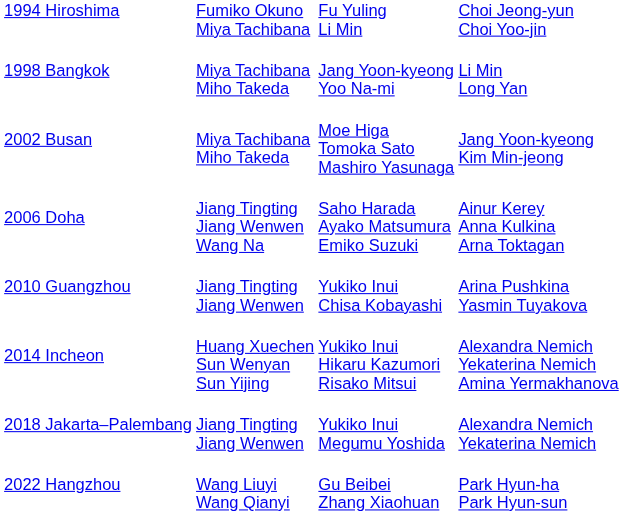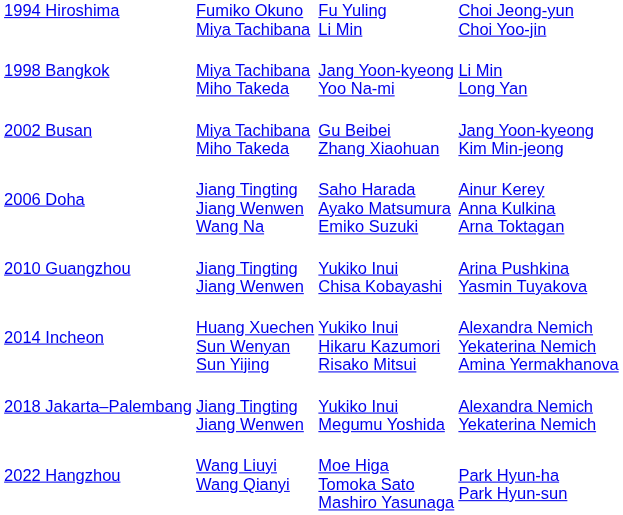2002 Busan | column 3: Moe Higa Tomoka Sato Mashiro Yasunaga -> Gu Beibei Zhang Xiaohuan
2022 Hangzhou | column 3: Gu Beibei Zhang Xiaohuan -> Moe Higa Tomoka Sato Mashiro Yasunaga
